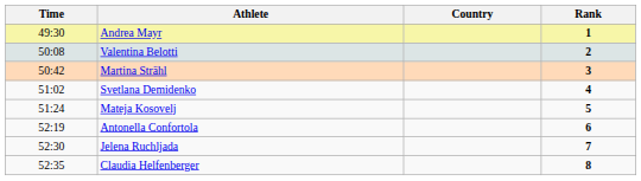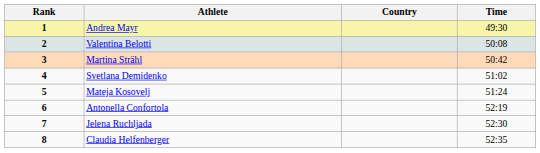columns swapped: Rank <-> Time
